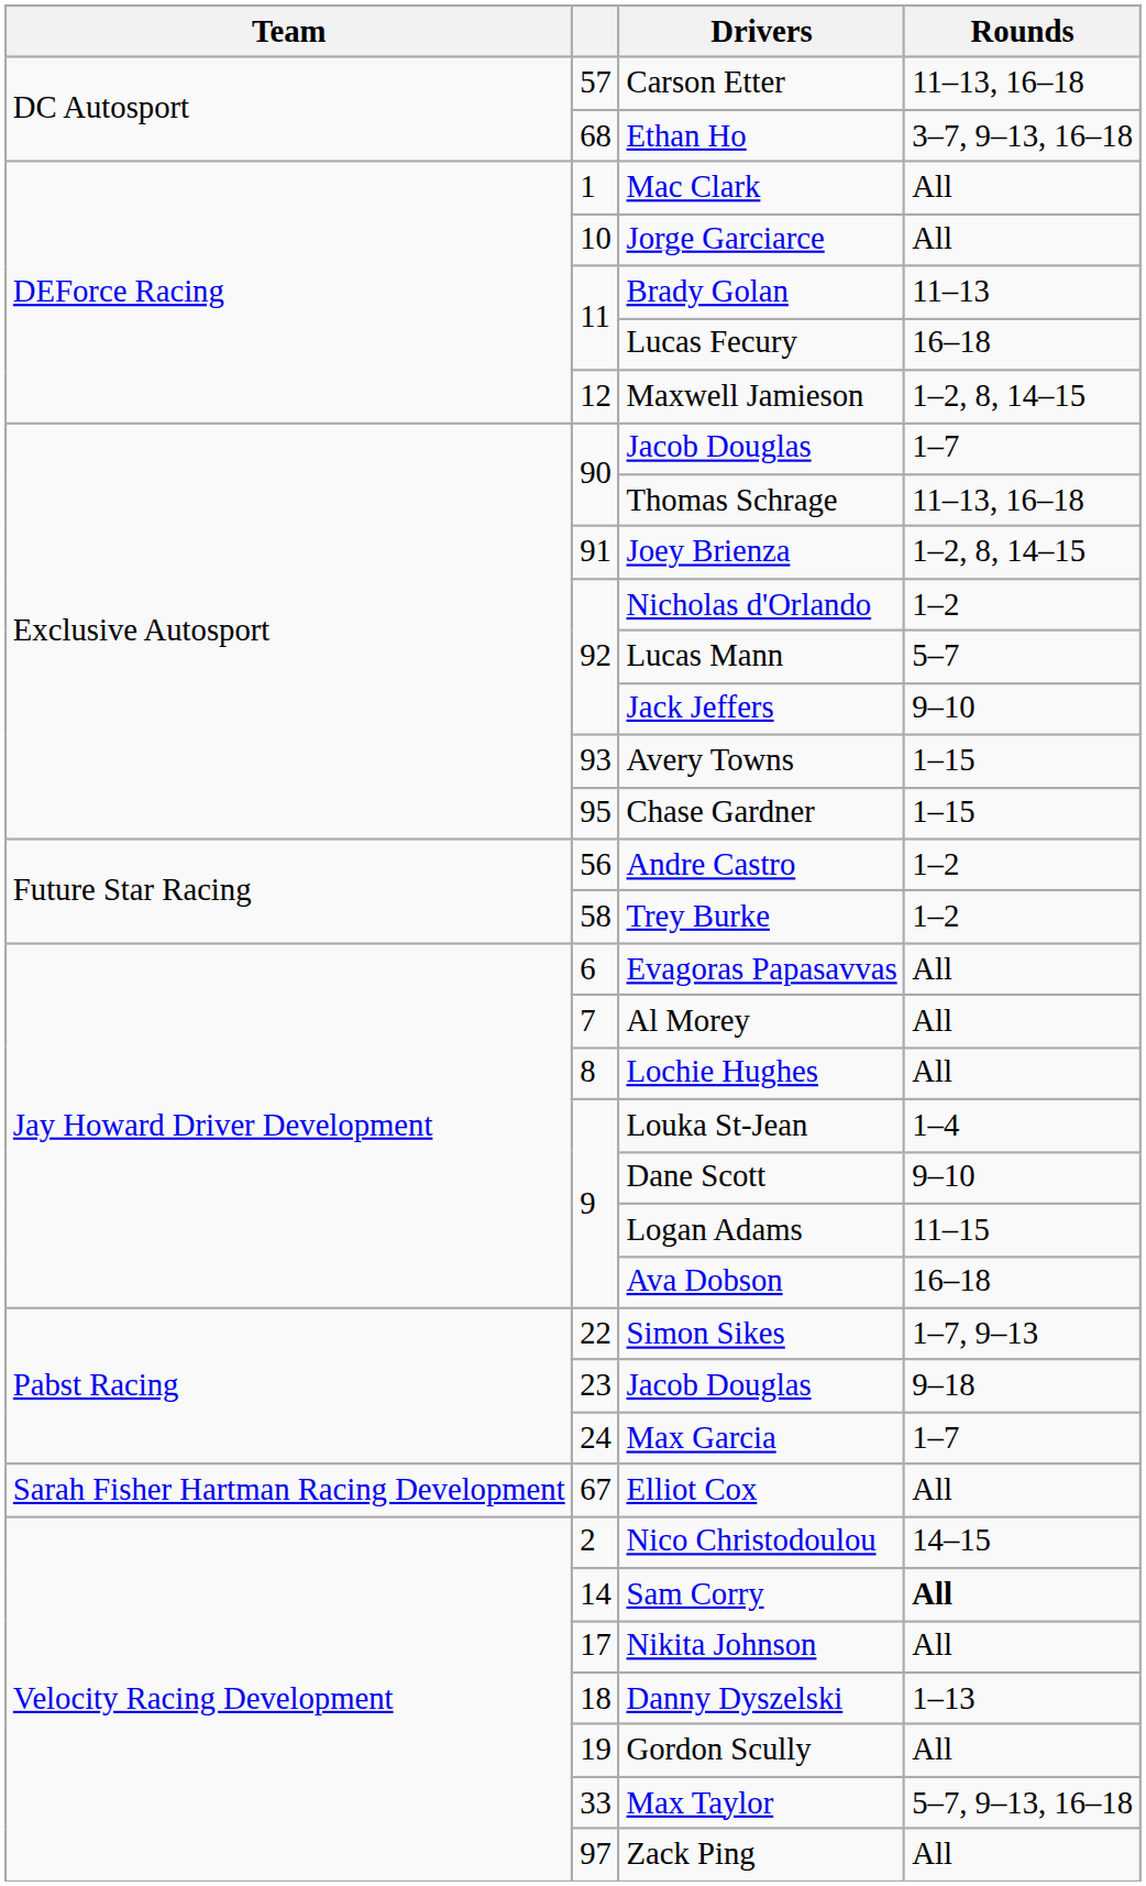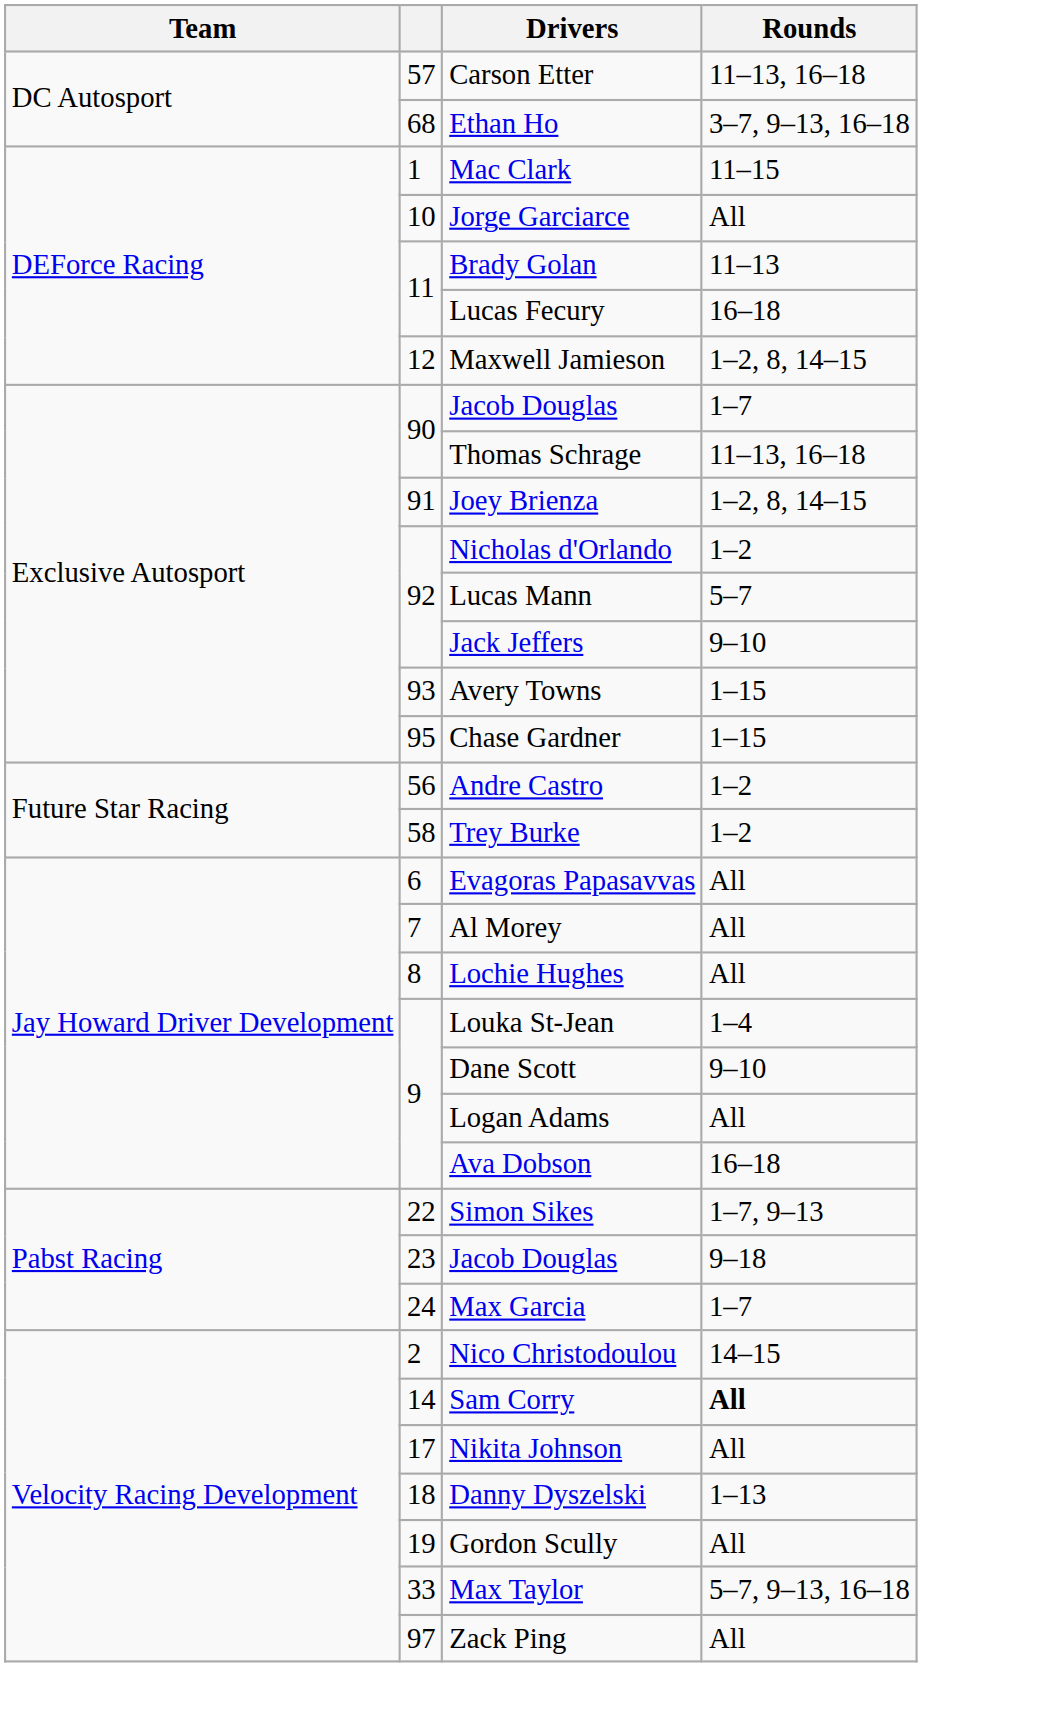Mac Clark | Rounds: All -> 11–15
Logan Adams | Rounds: 11–15 -> All
- row: Sarah Fisher Hartman Racing Development | 67 | Elliot Cox | All
